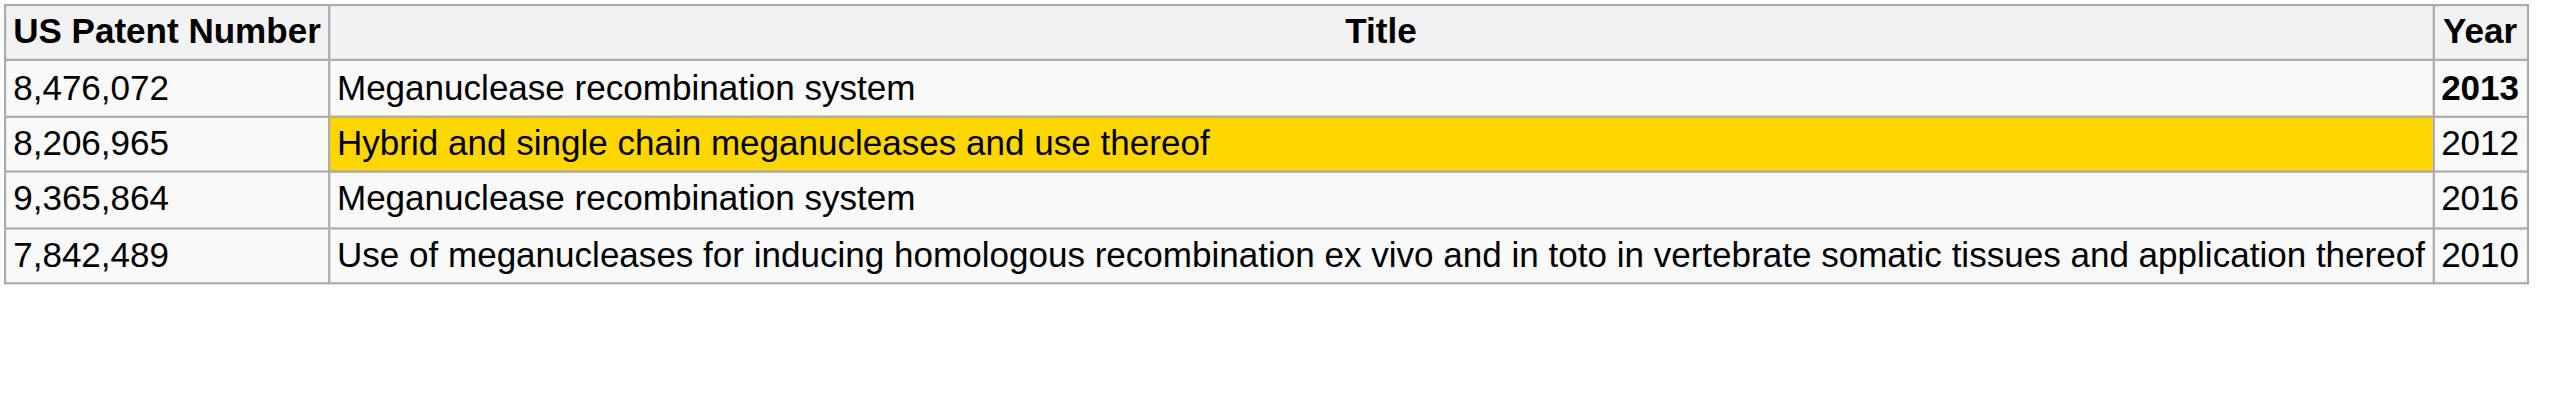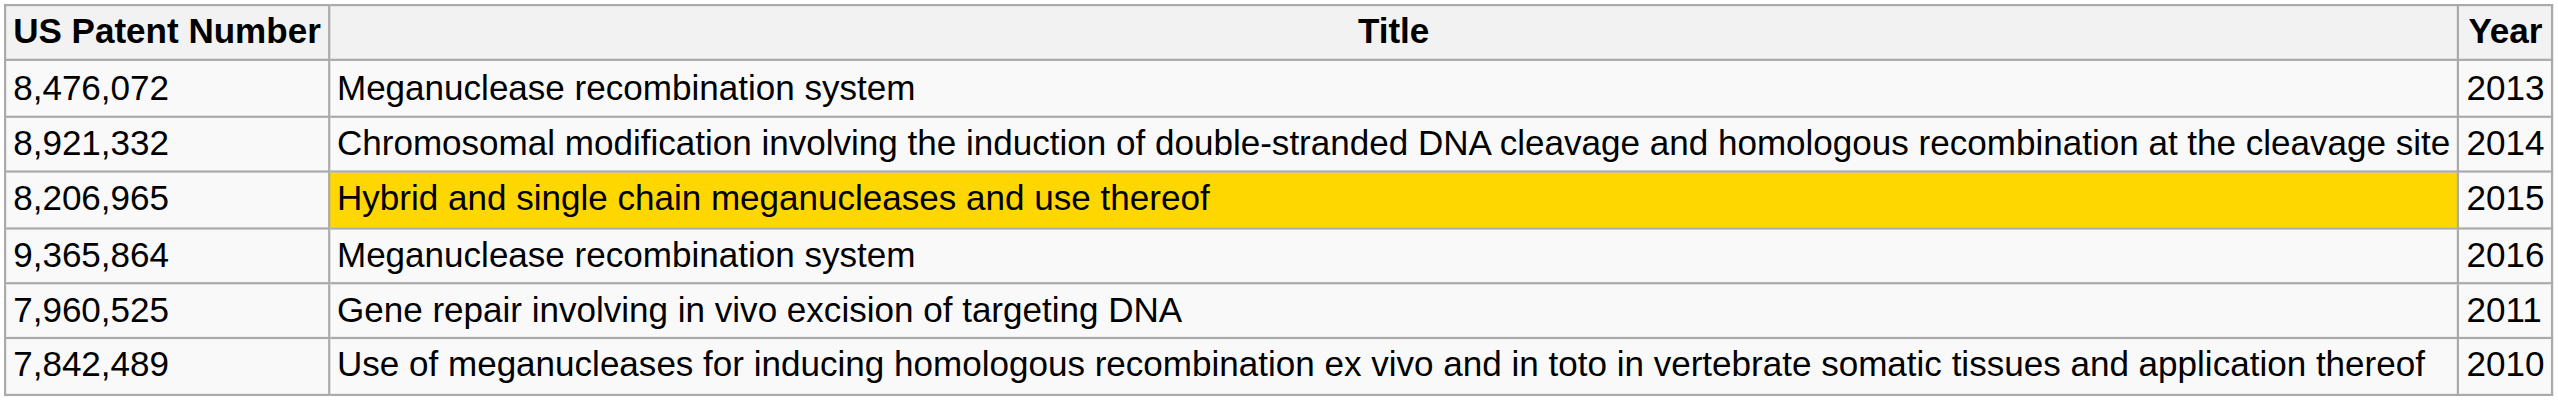8,476,072 | Year: bold -> normal
+ row: 8,921,332 | Chromosomal modification involving the induction of double-stranded DNA cleavage and homologous recombination at the cleavage site | 2014
8,206,965 | Year: 2012 -> 2015
+ row: 7,960,525 | Gene repair involving in vivo excision of targeting DNA | 2011
